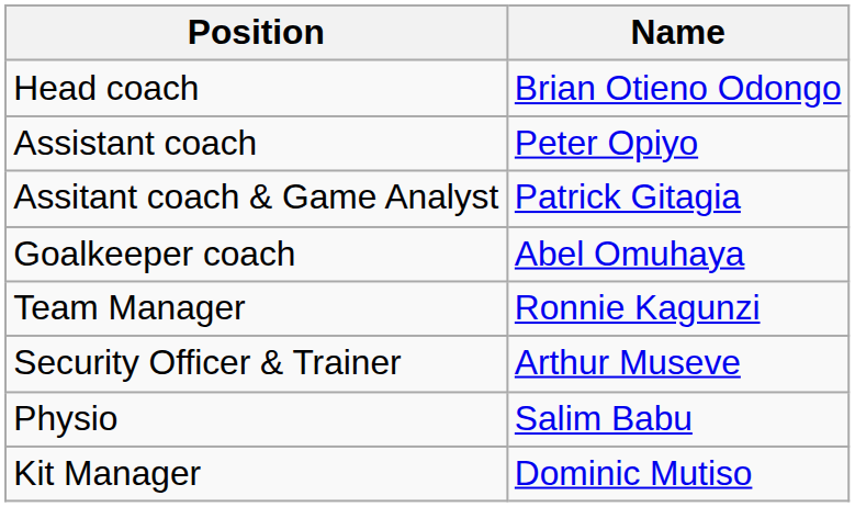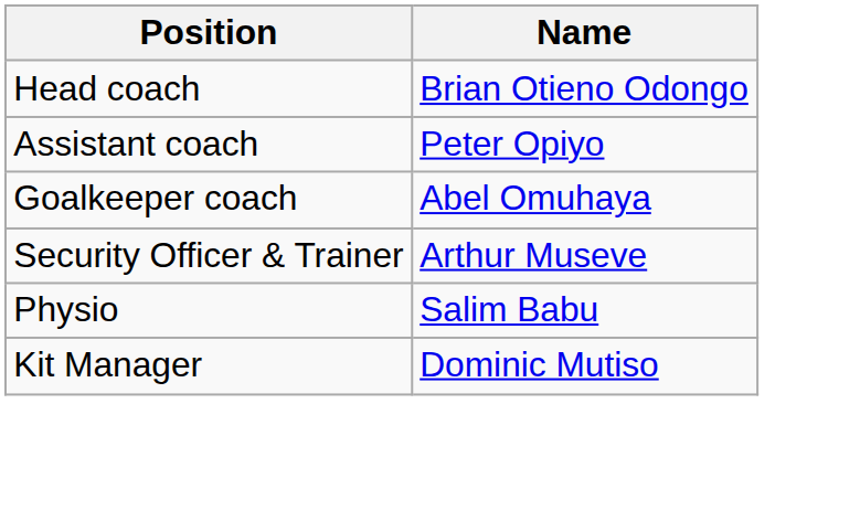- row: Assitant coach & Game Analyst | Patrick Gitagia
- row: Team Manager | Ronnie Kagunzi
